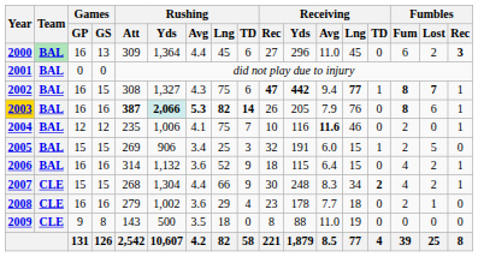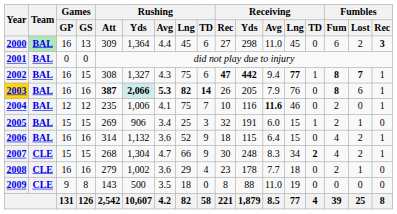2000 | Receiving / Yds: 296 -> 298
2005 | Fumbles / Lost: 5 -> 1
2007 | Rushing / Avg: 4.4 -> 4.7
